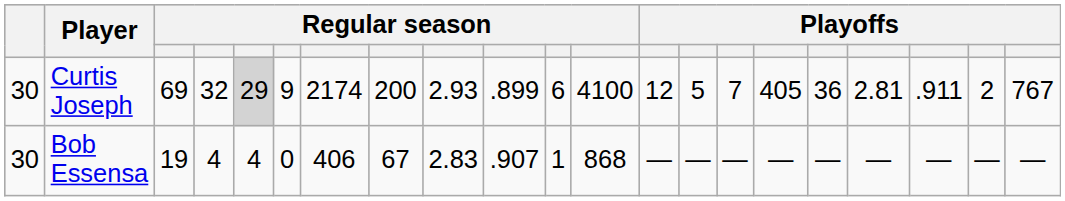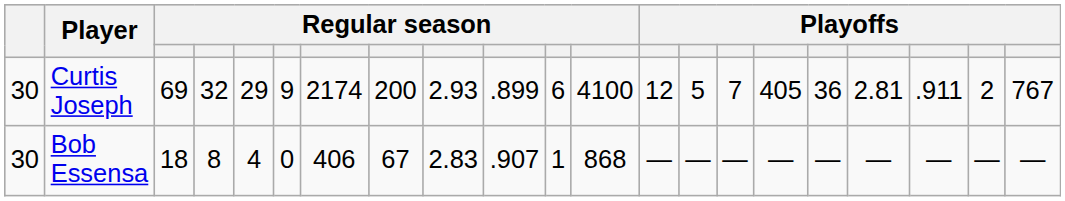Curtis Joseph | column 5: lightgrey background -> no background
Bob Essensa | column 3: 19 -> 18
Bob Essensa | column 4: 4 -> 8
